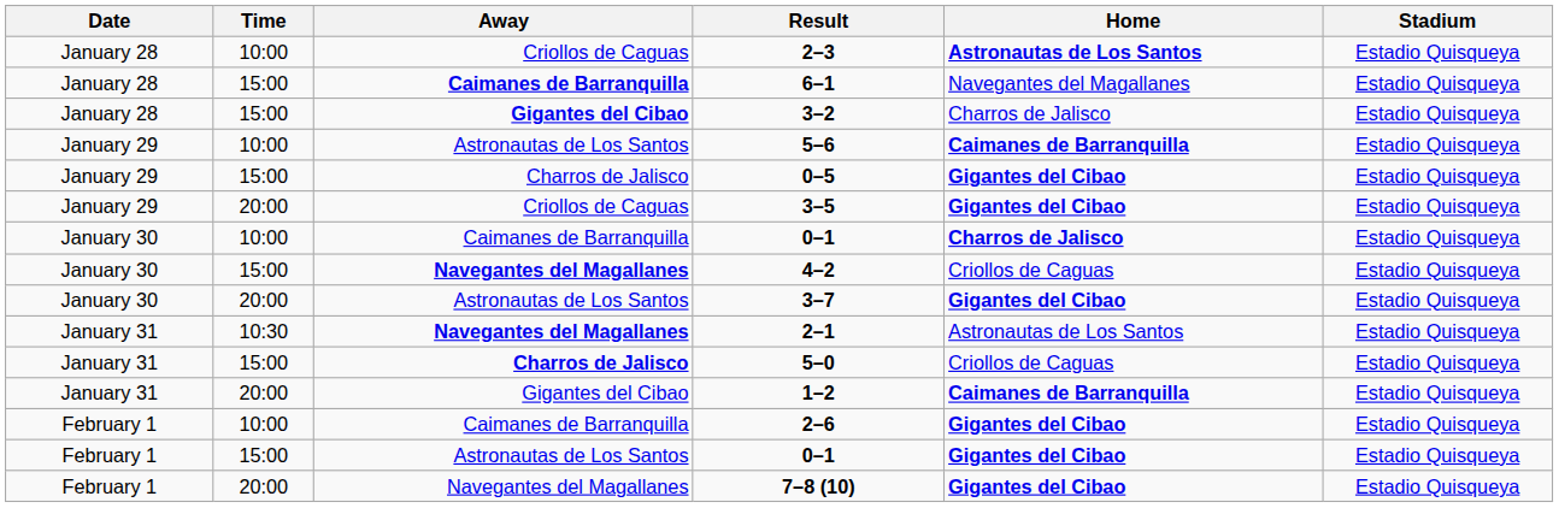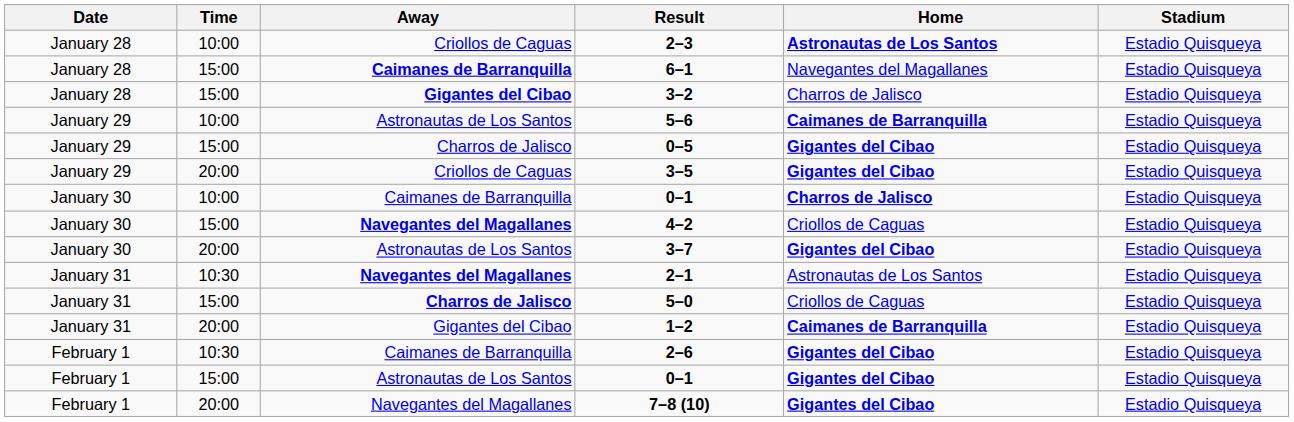2–6 | Time: 10:00 -> 10:30
